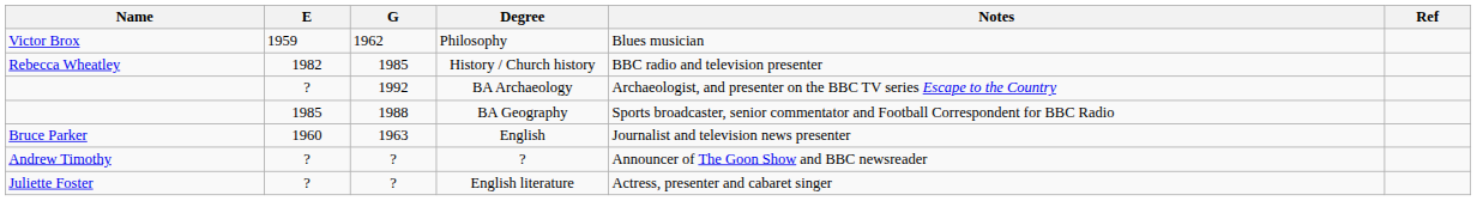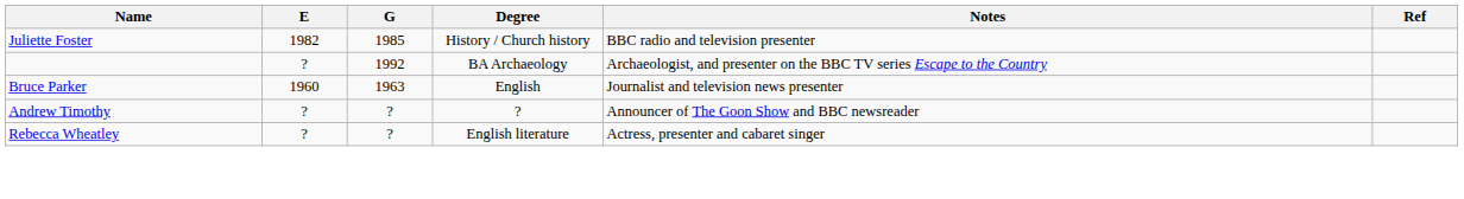- row: Victor Brox | 1959 | 1962 | Philosophy | Blues musician
History / Church history | Name: Rebecca Wheatley -> Juliette Foster
- row: 1985 | 1988 | BA Geography | Sports broadcaster, senior commentator and Football Correspondent for BBC Radio
English literature | Name: Juliette Foster -> Rebecca Wheatley
